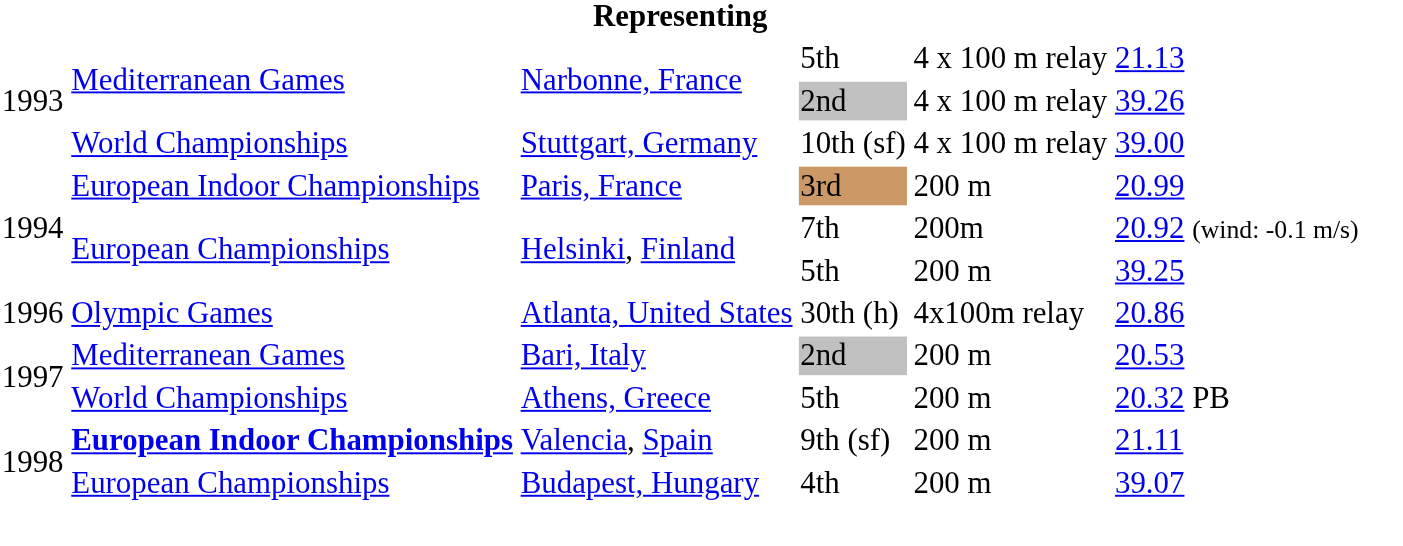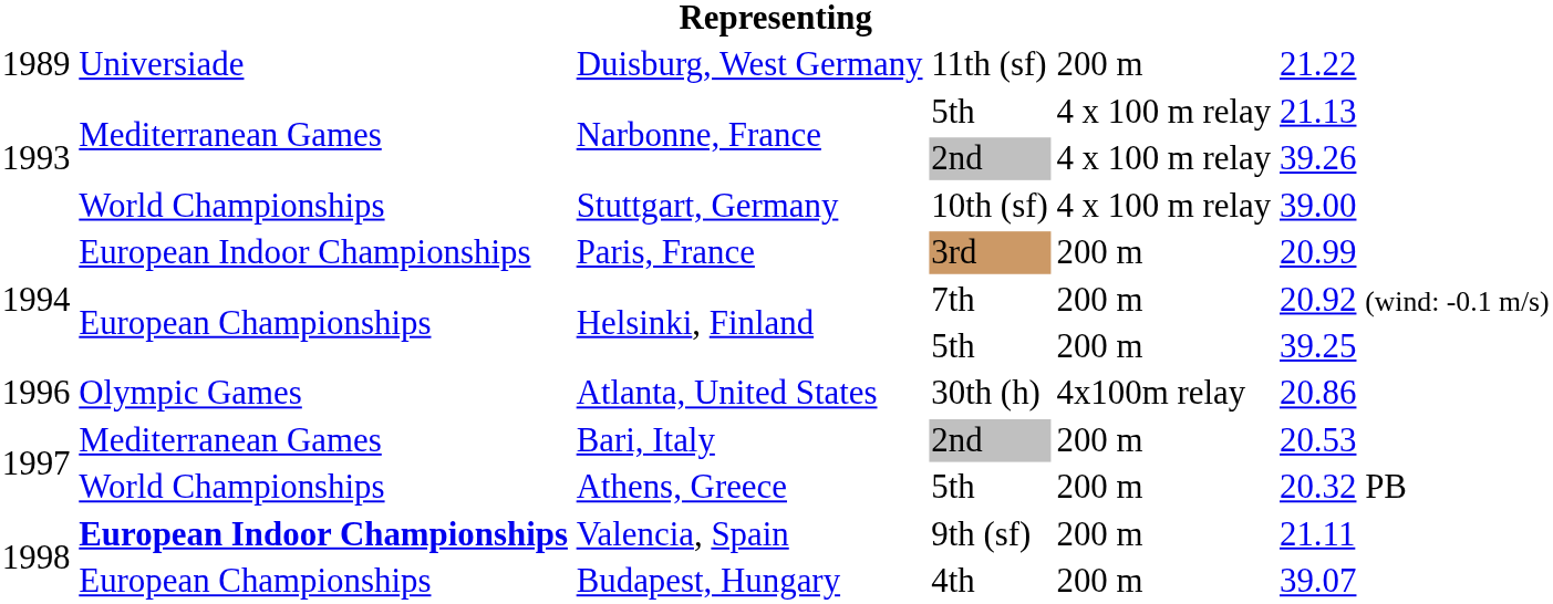+ row: 1989 | Universiade | Duisburg, West Germany | 11th (sf) | 200 m | 21.22
Helsinki, Finland / 7th | column 5: 200m -> 200 m
